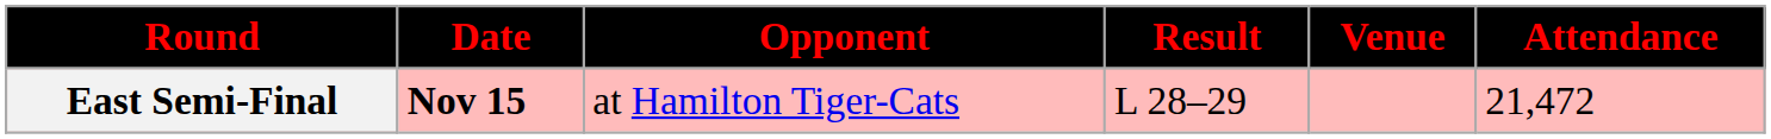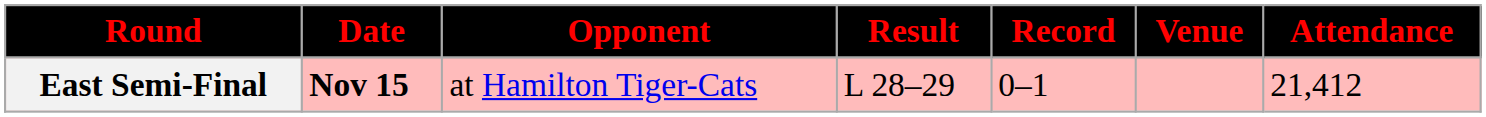+ column: Record | 0–1
East Semi-Final | Attendance: 21,472 -> 21,412
